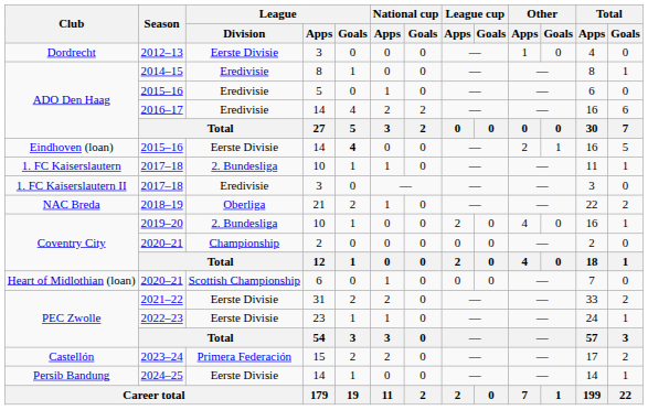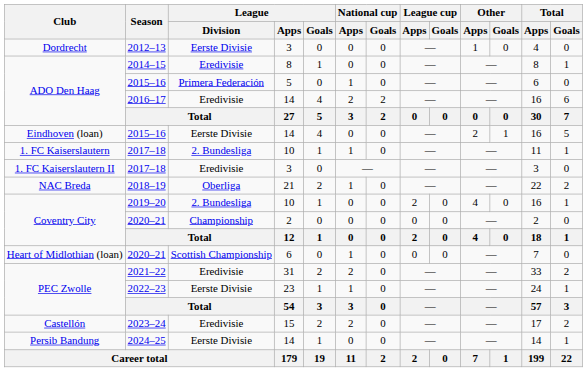ADO Den Haag / 2015–16 | League / Division: Eredivisie -> Primera Federación
Eindhoven (loan) / 2015–16 | League / Goals: bold -> normal
2021–22 | League / Division: Eerste Divisie -> Eredivisie
2023–24 | League / Division: Primera Federación -> Eredivisie
